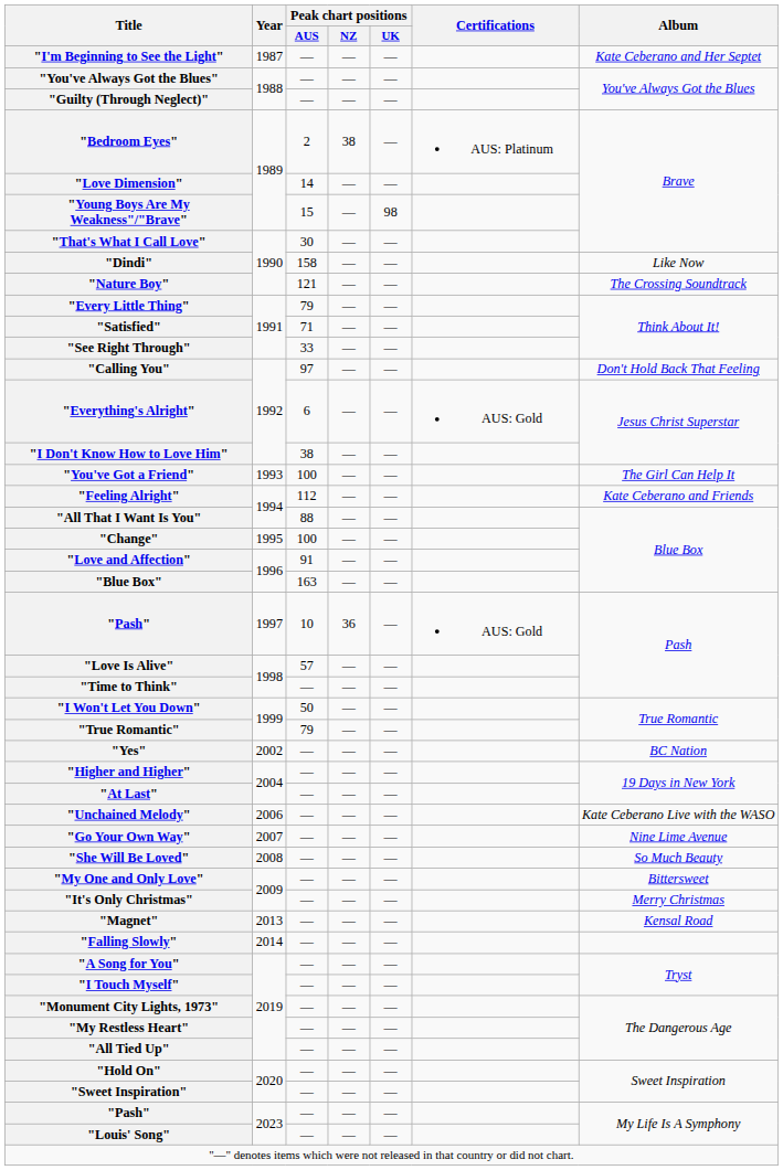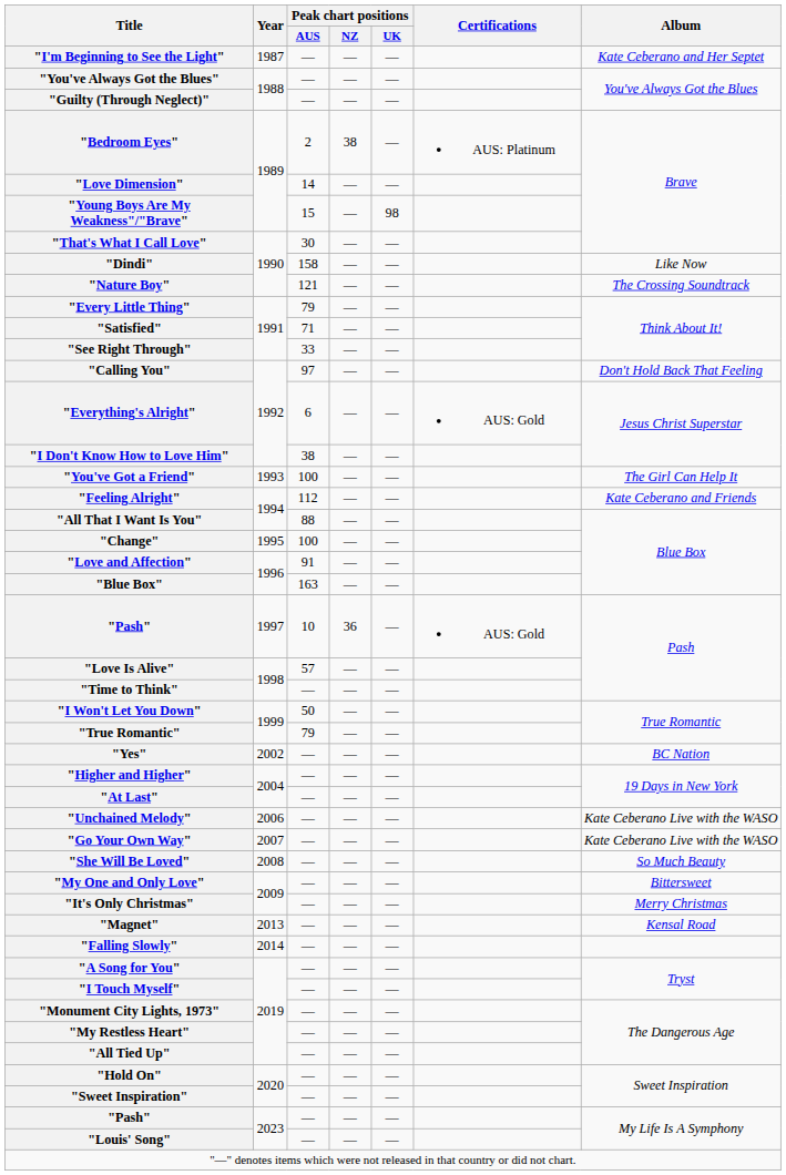"Go Your Own Way" | Album: Nine Lime Avenue -> Kate Ceberano Live with the WASO
